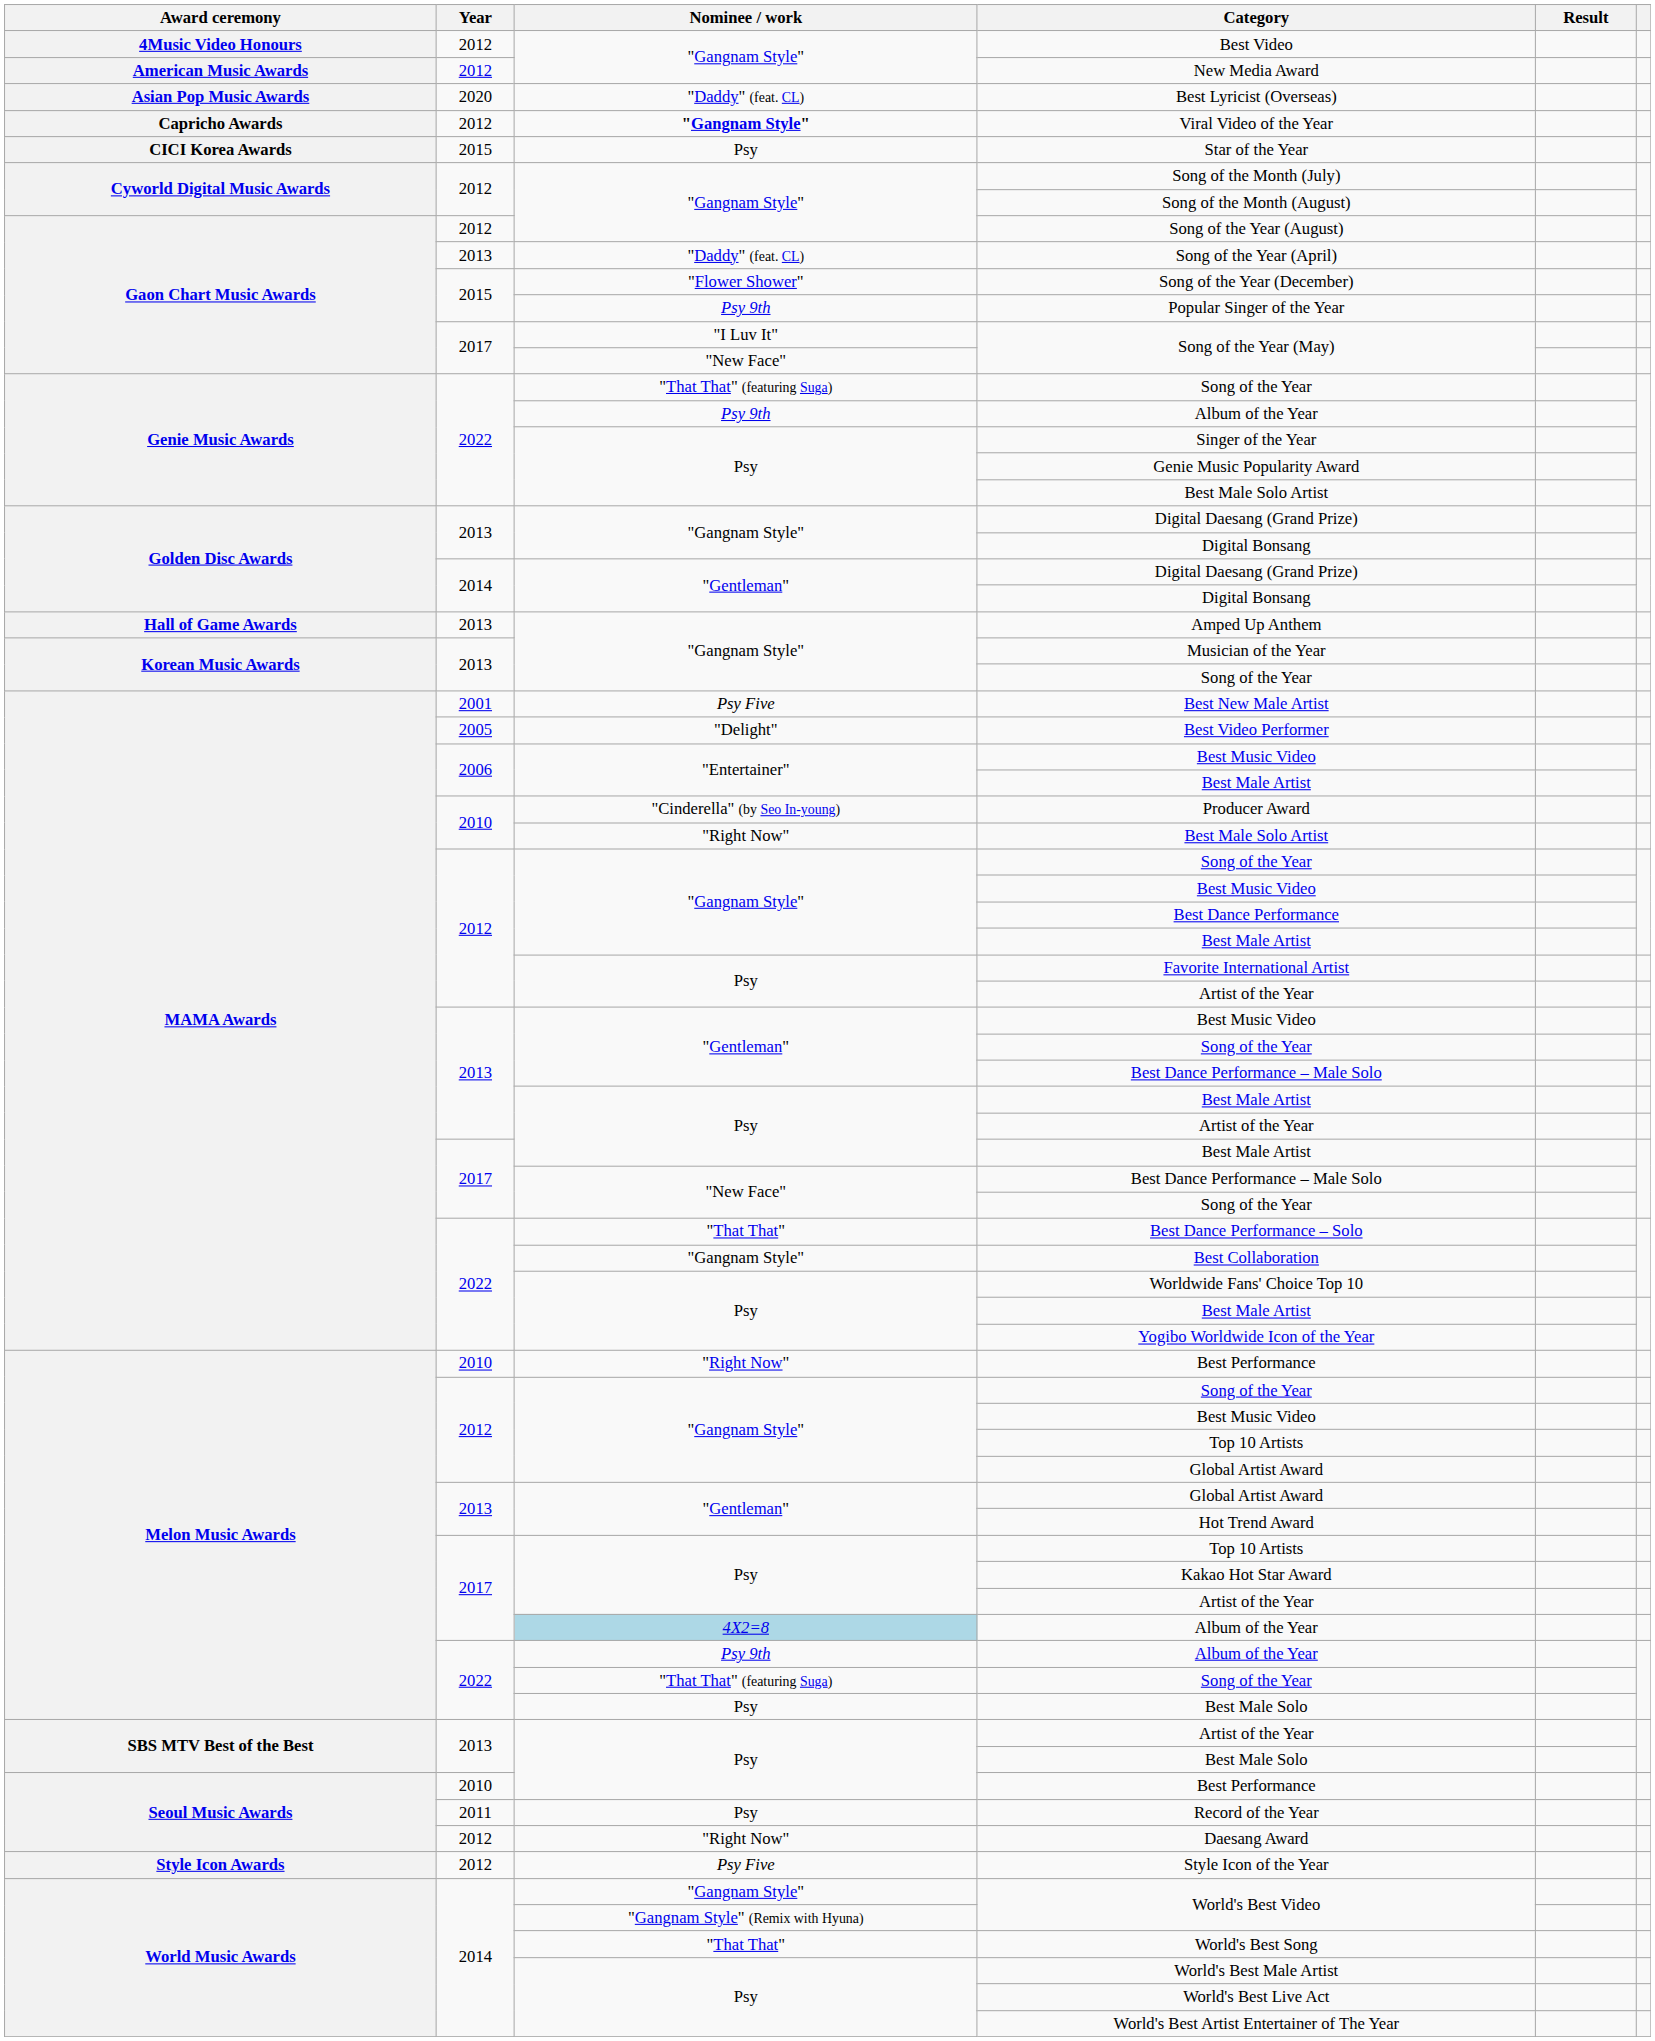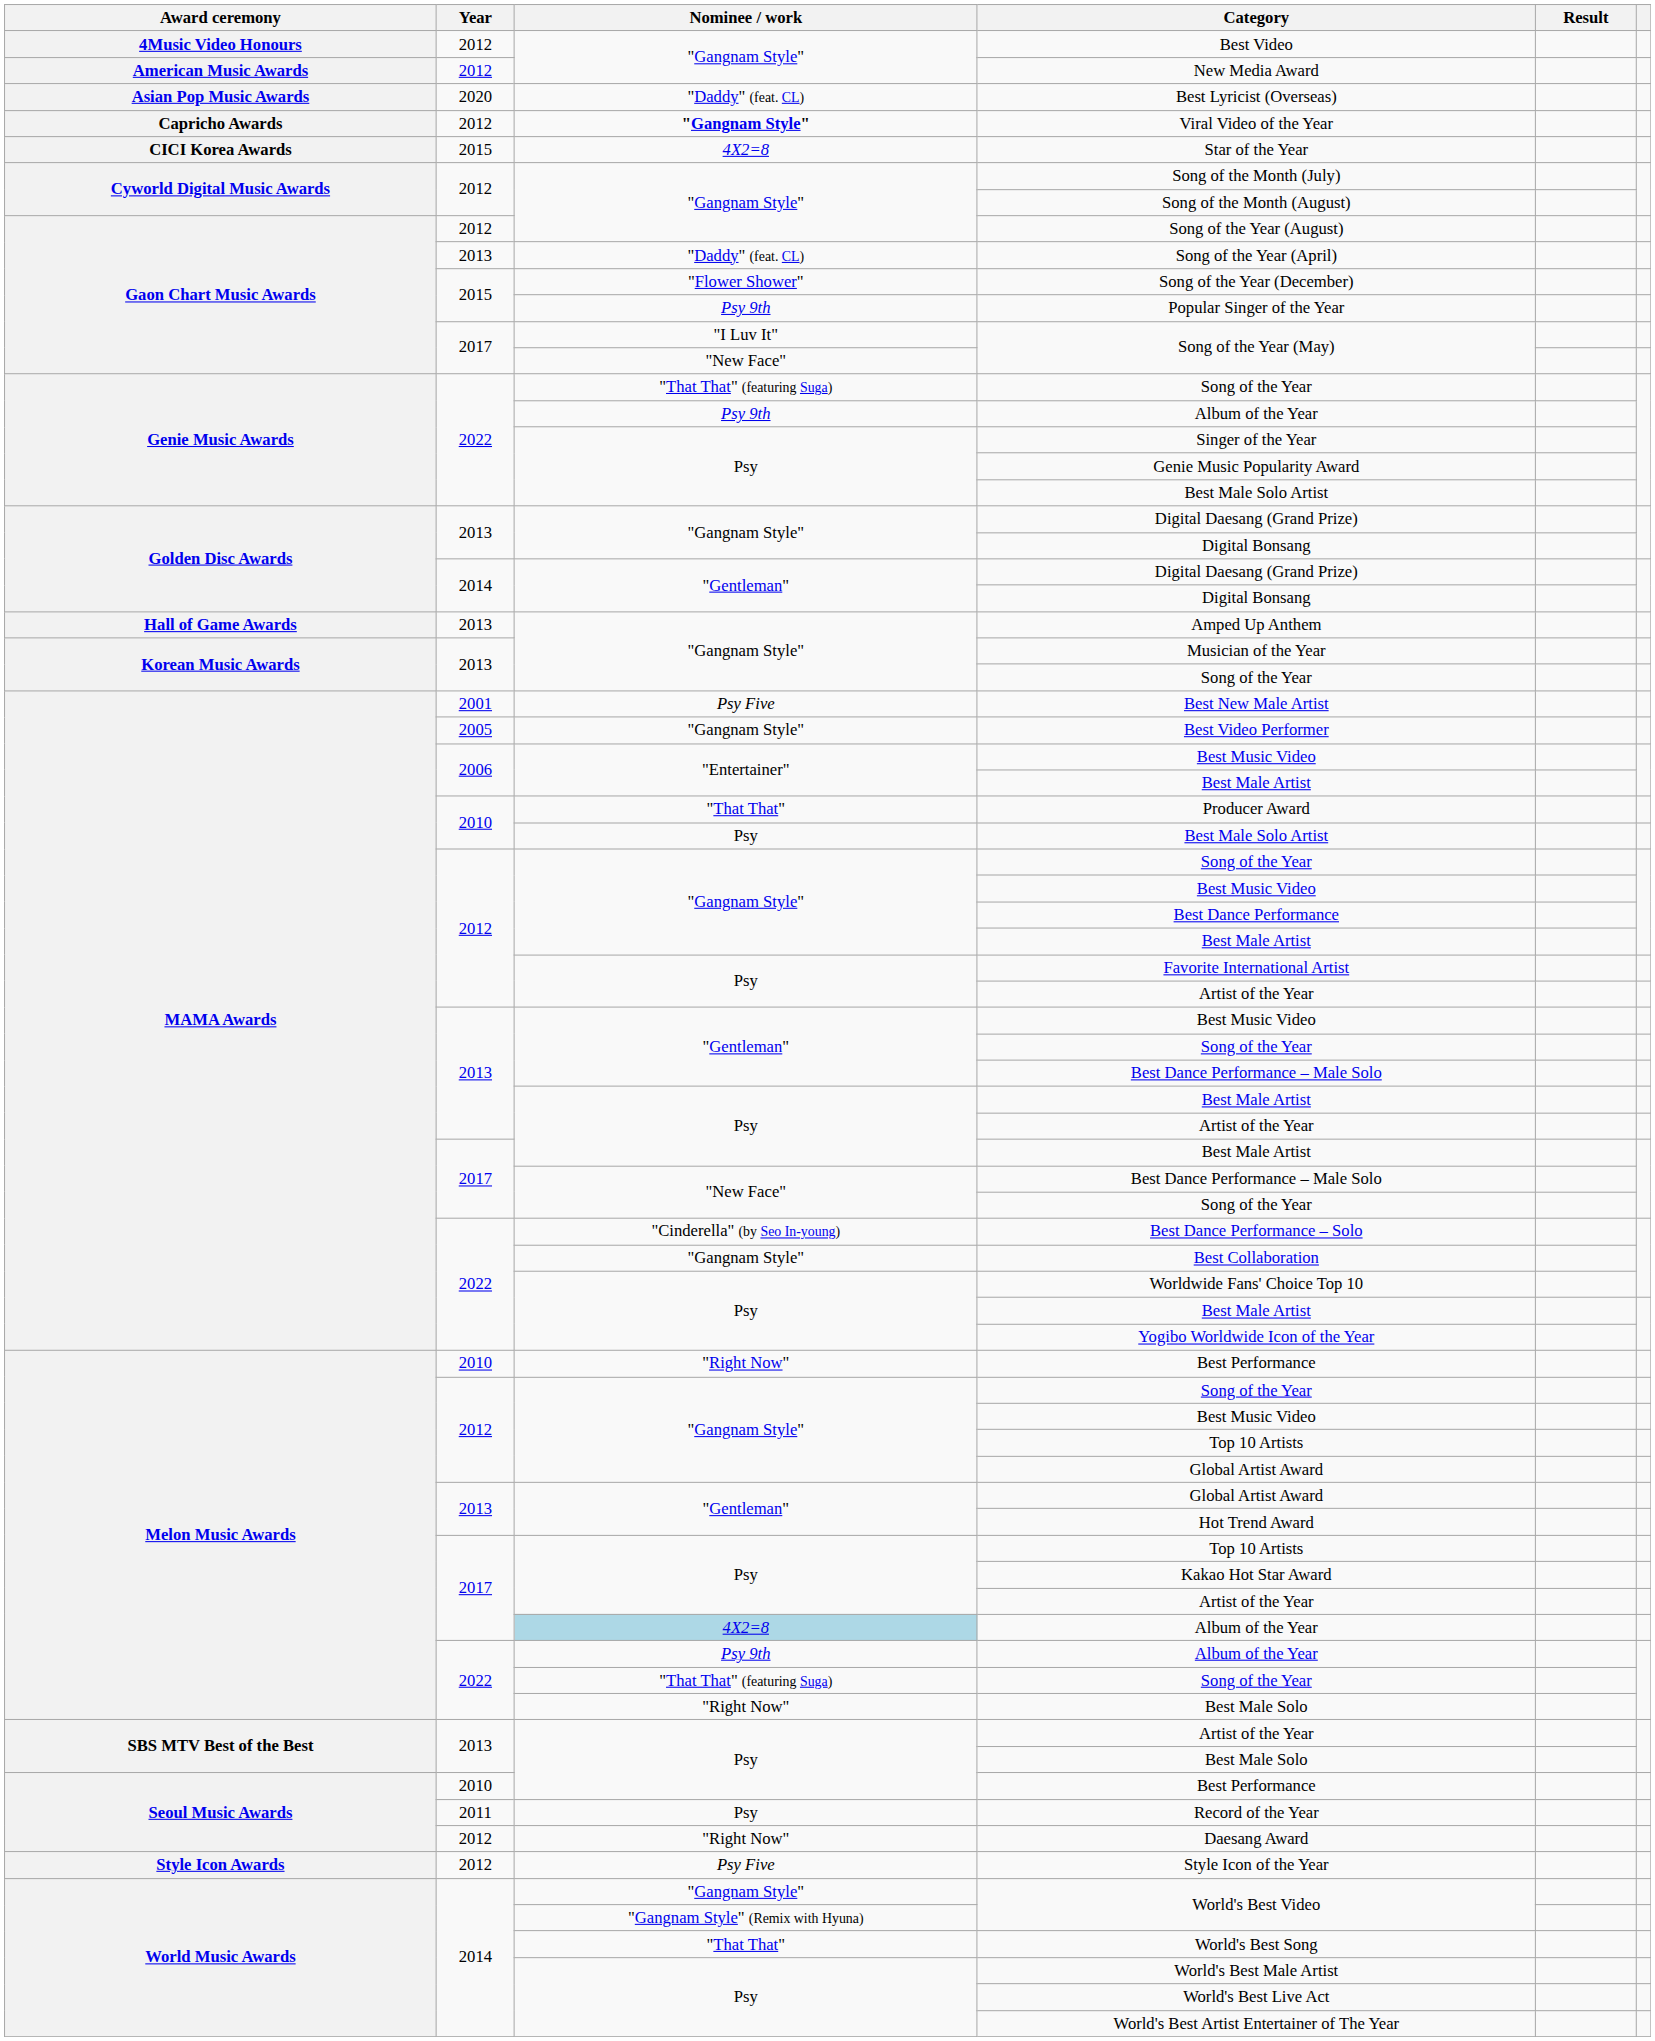Star of the Year | Nominee / work: Psy -> 4X2=8
Best Video Performer | Nominee / work: "Delight" -> "Gangnam Style"
Producer Award | Nominee / work: "Cinderella" (by Seo In-young) -> "That That"
2010 / Best Male Solo Artist | Nominee / work: "Right Now" -> Psy
Best Dance Performance – Solo | Nominee / work: "That That" -> "Cinderella" (by Seo In-young)
2022 / Best Male Solo | Nominee / work: Psy -> "Right Now"
